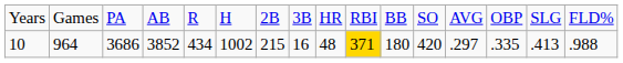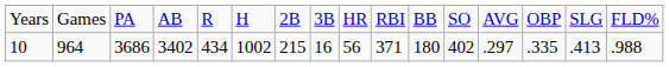10 | column 4: 3852 -> 3402
10 | column 9: 48 -> 56
10 | column 10: gold background -> no background
10 | column 12: 420 -> 402
